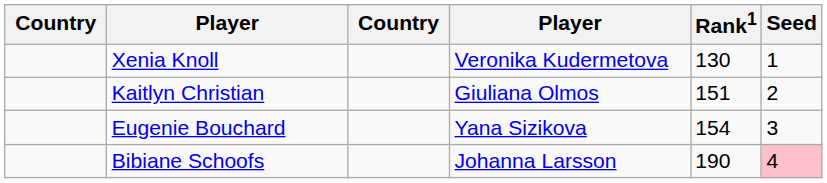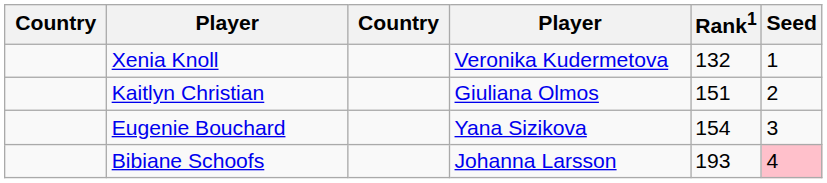Xenia Knoll | Rank1: 130 -> 132
Bibiane Schoofs | Rank1: 190 -> 193
